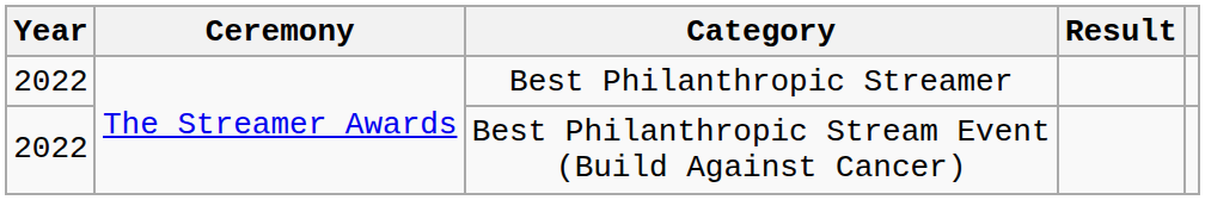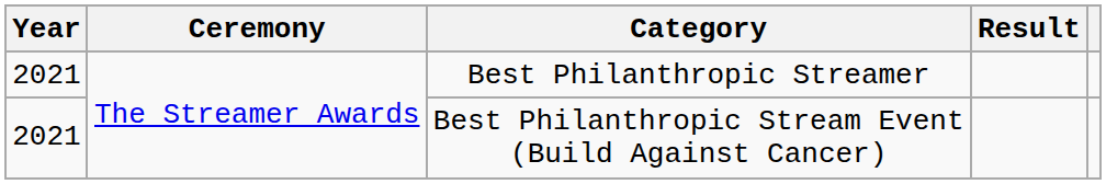Best Philanthropic Streamer | Year: 2022 -> 2021
Best Philanthropic Stream Event (Build Against Cancer) | Year: 2022 -> 2021
